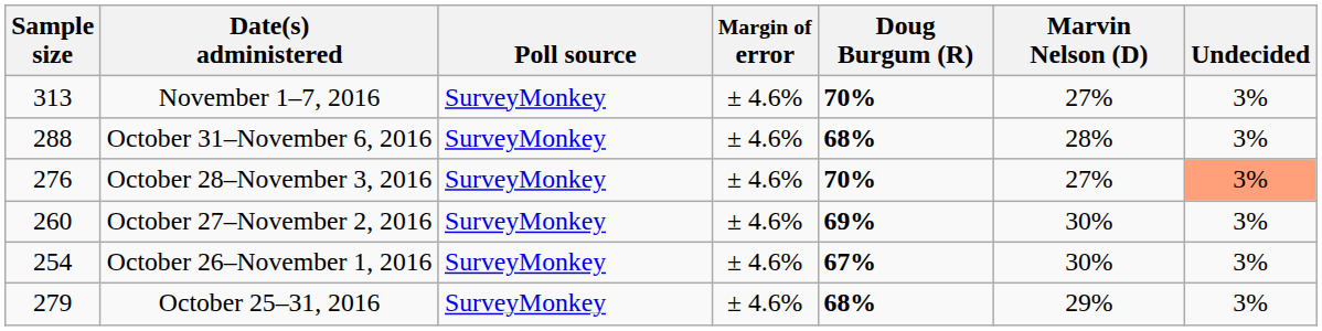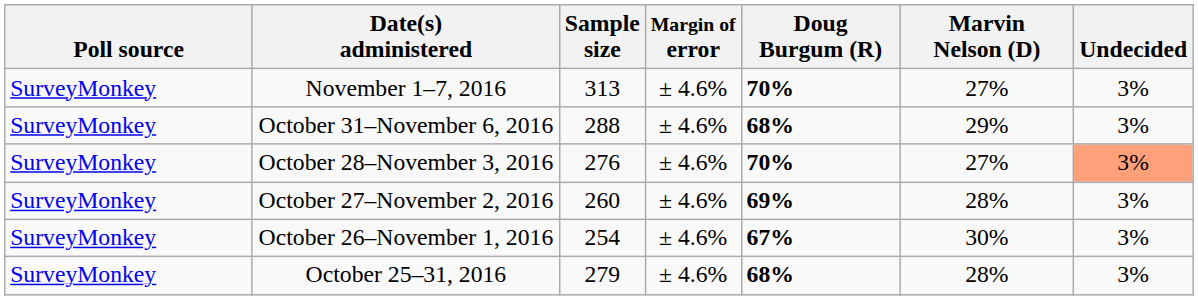columns swapped: Poll source <-> Sample size
October 31–November 6, 2016 | Marvin Nelson (D): 28% -> 29%
October 27–November 2, 2016 | Marvin Nelson (D): 30% -> 28%
October 25–31, 2016 | Marvin Nelson (D): 29% -> 28%
